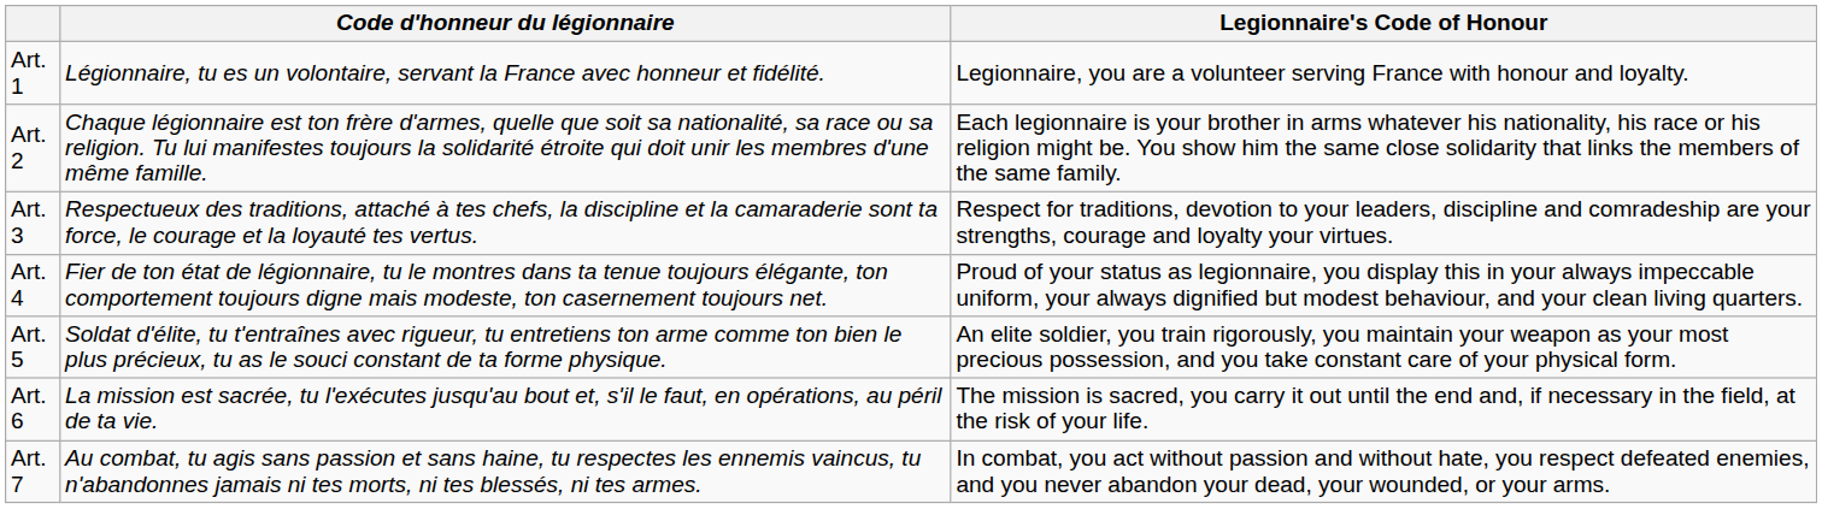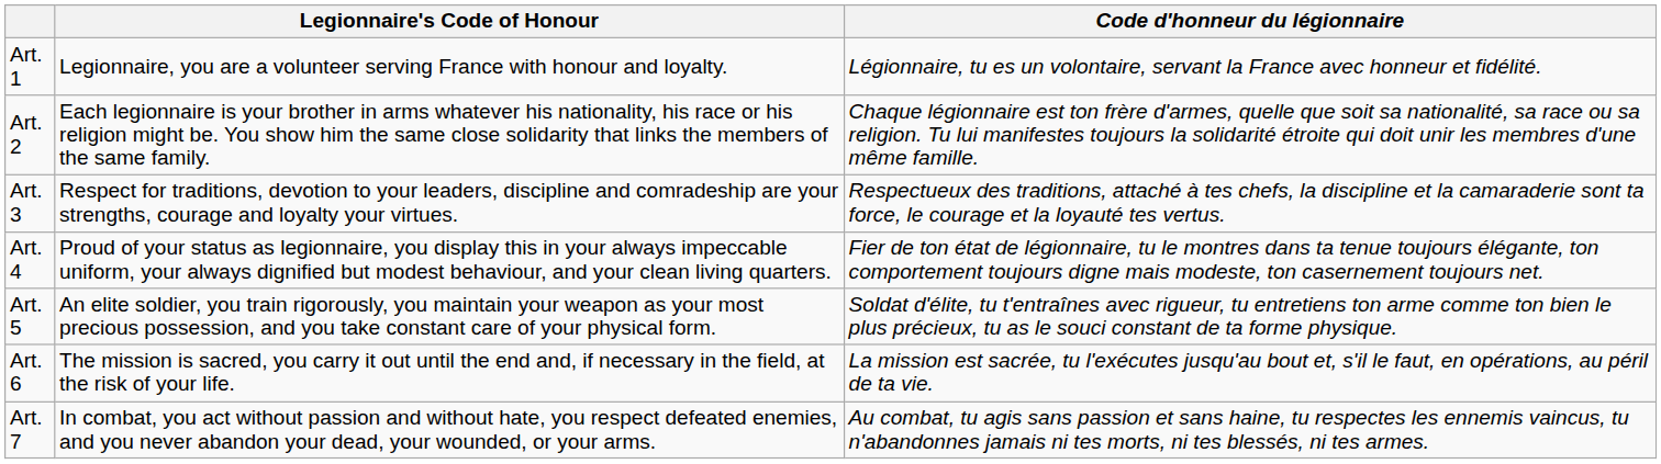columns swapped: Code d'honneur du légionnaire <-> Legionnaire's Code of Honour
